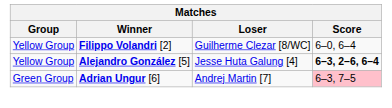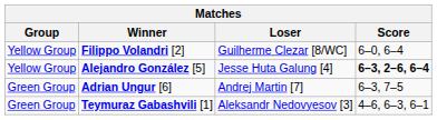Adrian Ungur [6] | Score: pink background -> no background
+ row: Green Group | Teymuraz Gabashvili [1] | Aleksandr Nedovyesov [3] | 4–6, 6–3, 6–1
